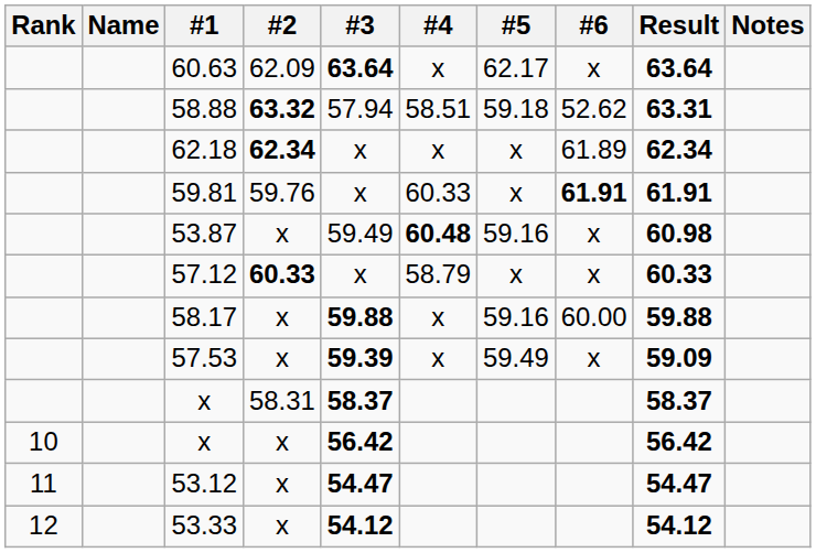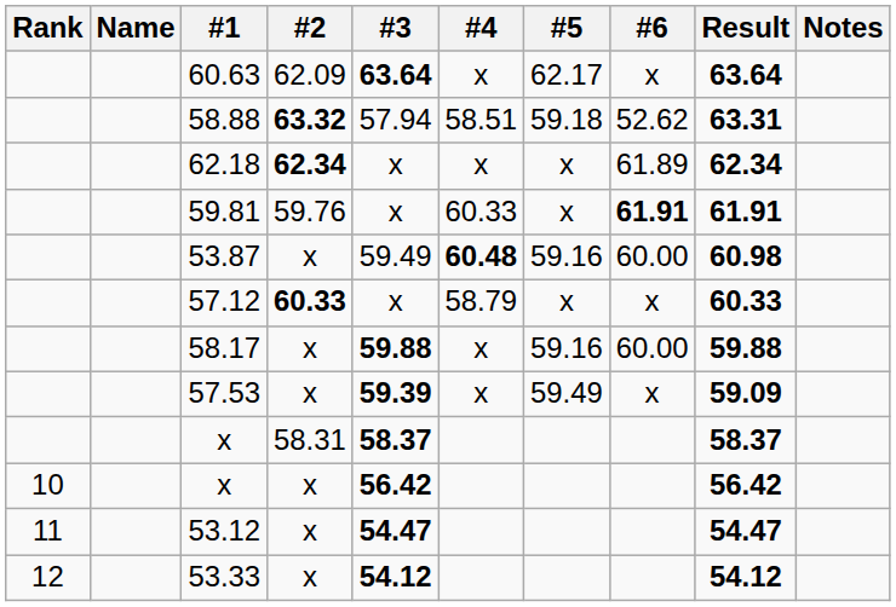53.87 | #6: x -> 60.00
